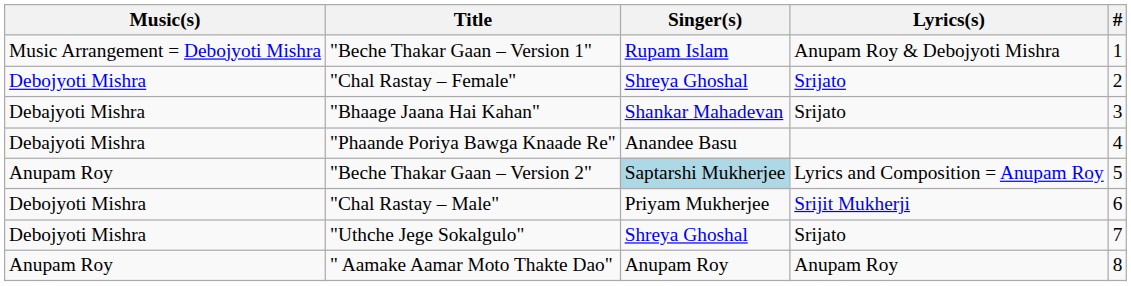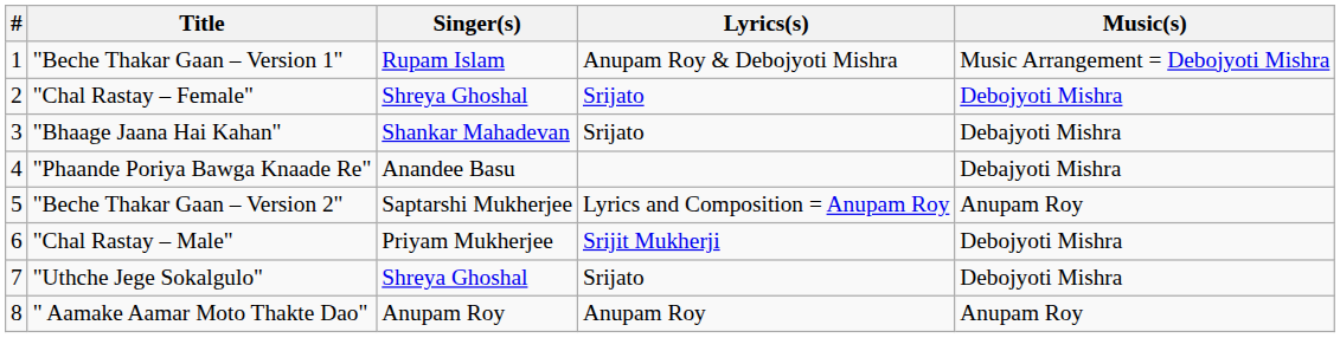columns swapped: # <-> Music(s)
"Beche Thakar Gaan – Version 2" | Singer(s): lightblue background -> no background
